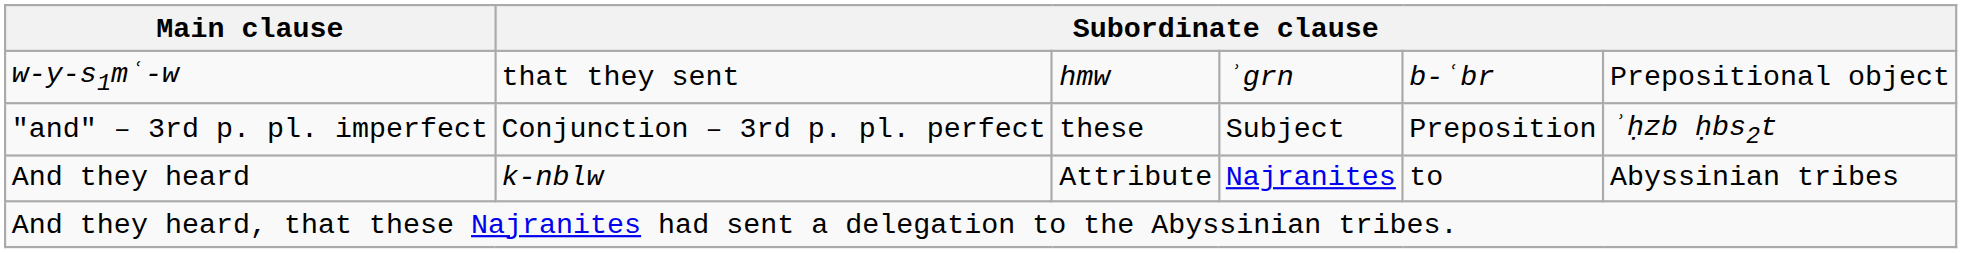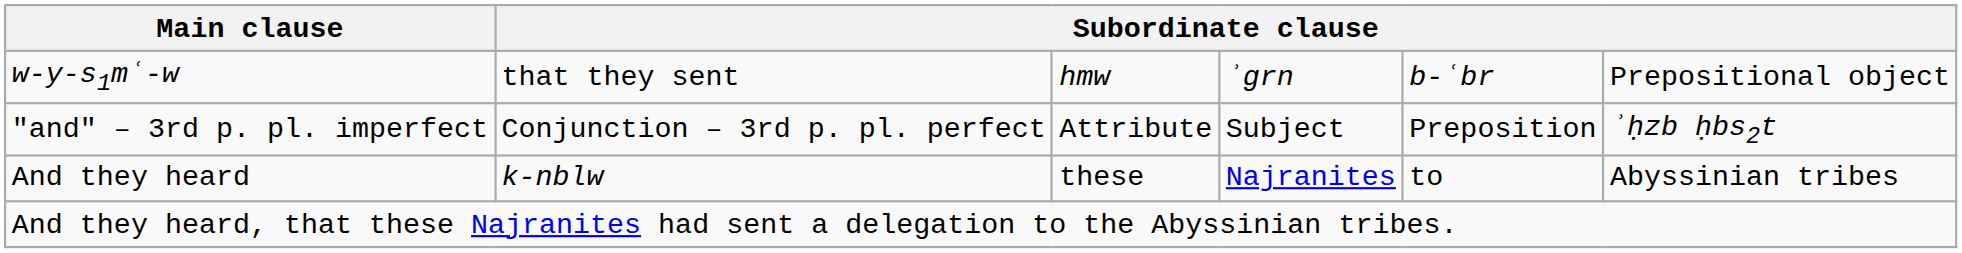"and" – 3rd p. pl. imperfect | column 3: these -> Attribute
And they heard | column 3: Attribute -> these
